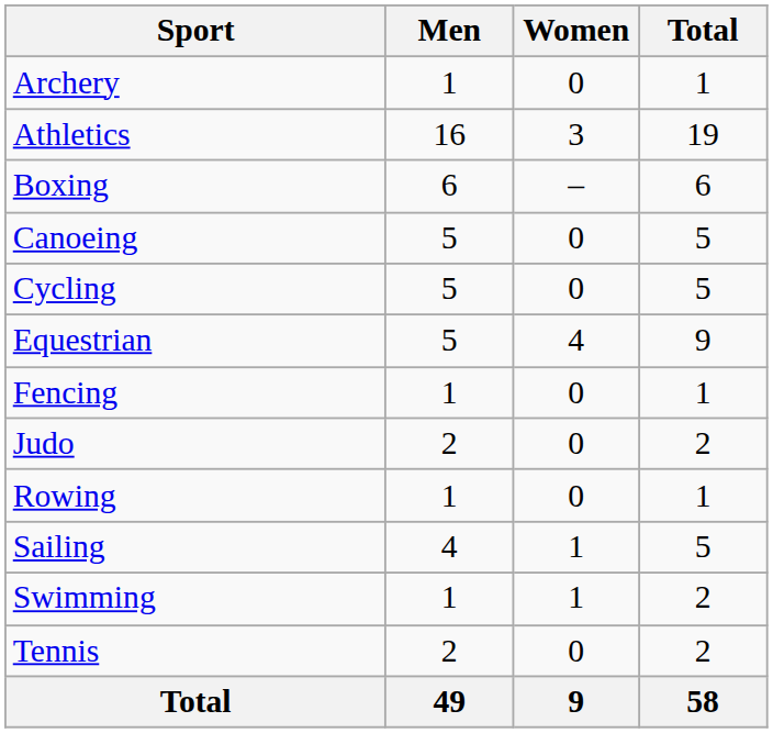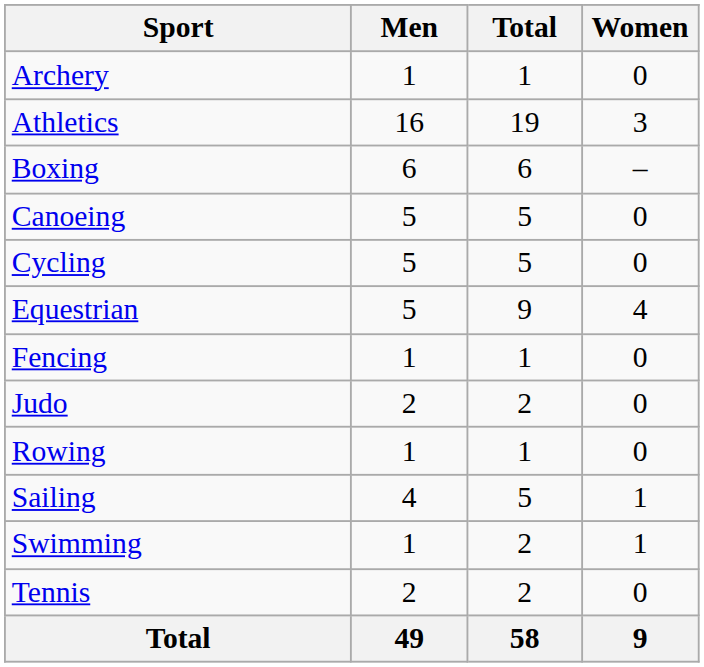columns swapped: Women <-> Total
